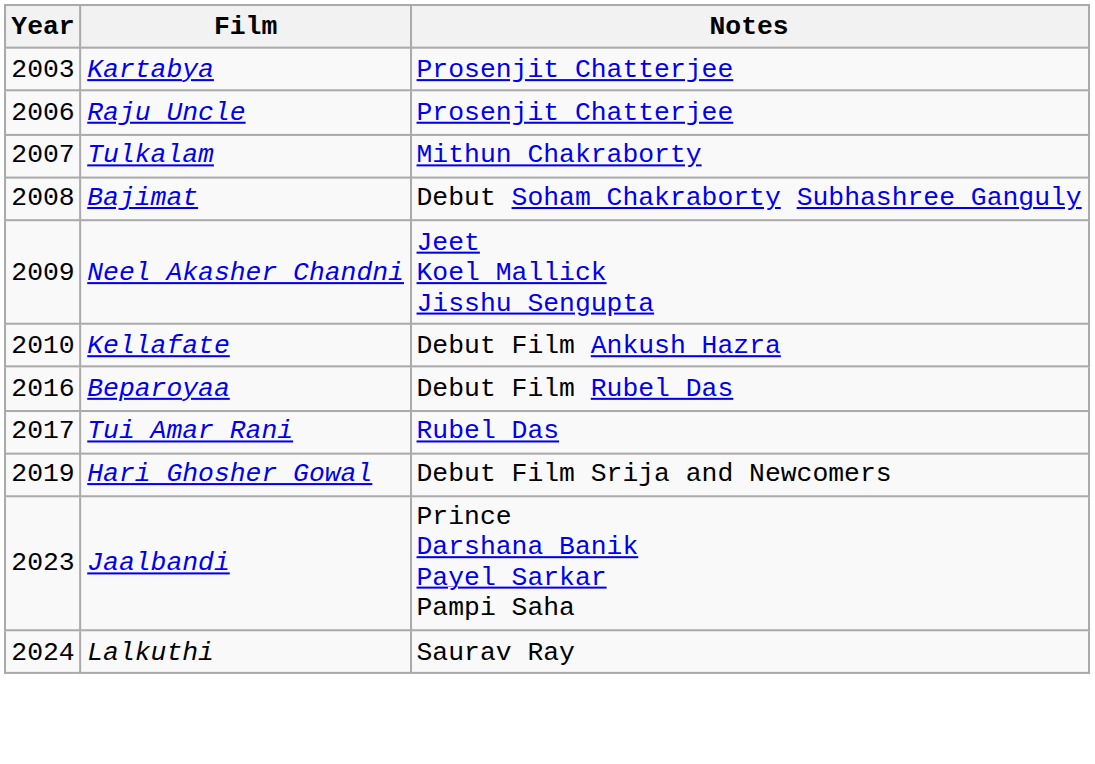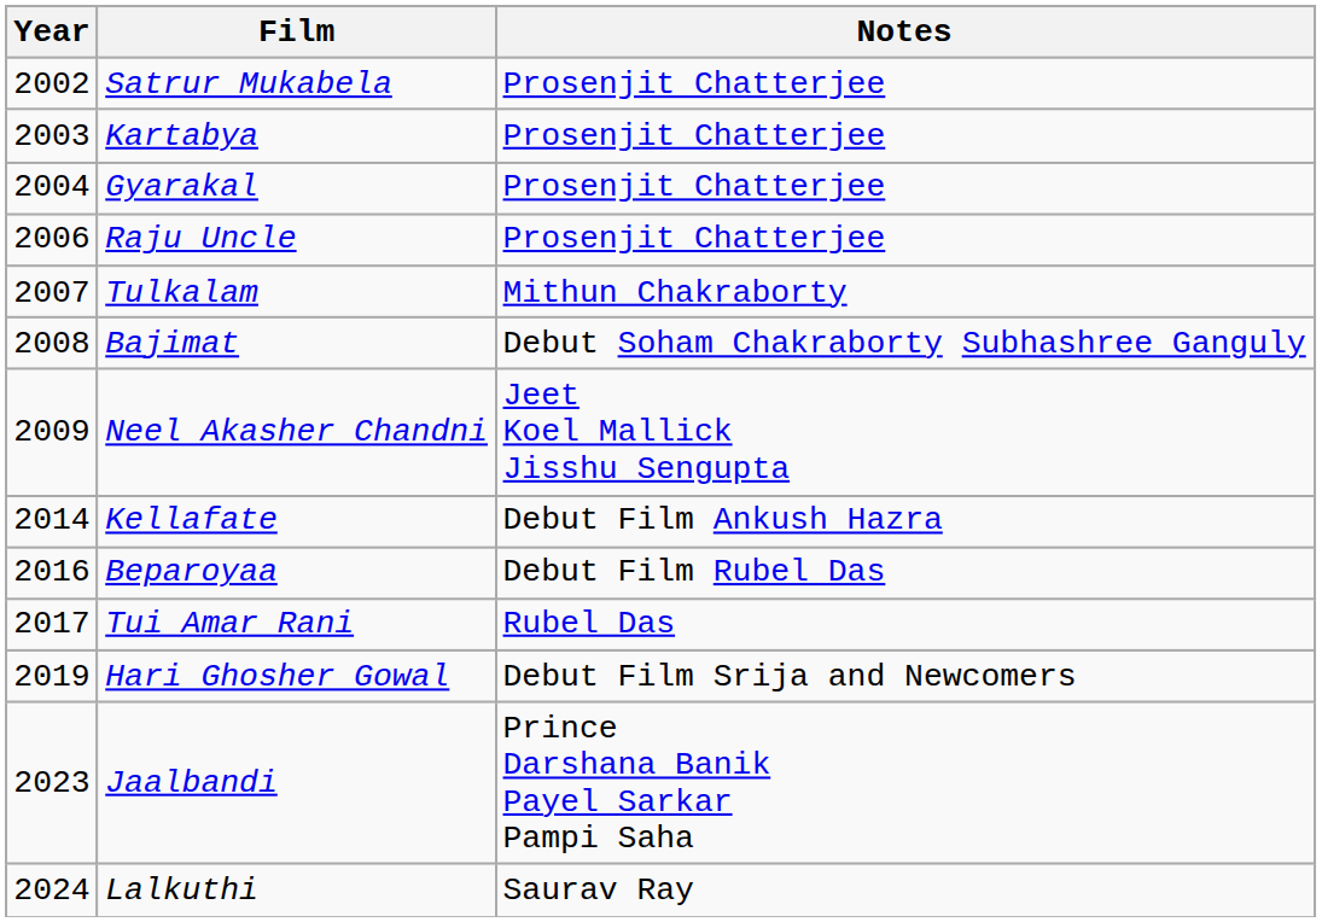+ row: 2002 | Satrur Mukabela | Prosenjit Chatterjee
+ row: 2004 | Gyarakal | Prosenjit Chatterjee
Kellafate | Year: 2010 -> 2014
